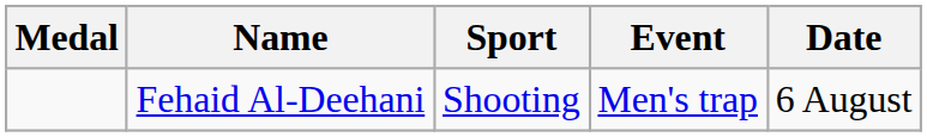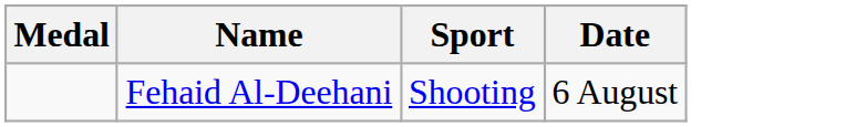- column: Event | Men's trap
